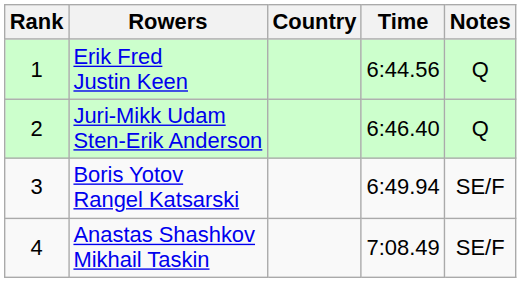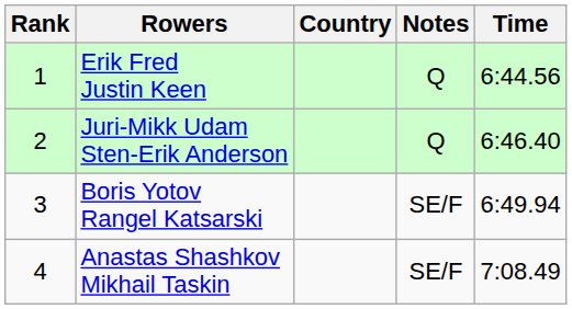columns swapped: Time <-> Notes
